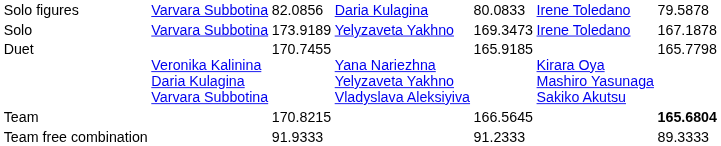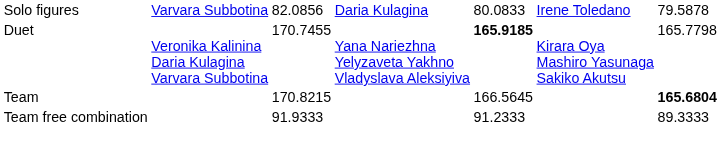- row: Solo | Varvara Subbotina | 173.9189 | Yelyzaveta Yakhno | 169.3473 | Irene Toledano | 167.1878
Duet | column 5: normal -> bold
